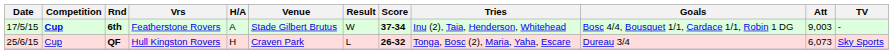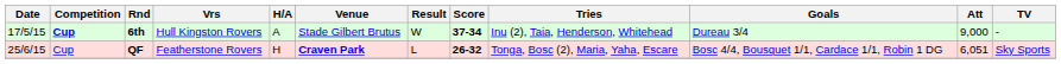6th | Vrs: Featherstone Rovers -> Hull Kingston Rovers
6th | Goals: Bosc 4/4, Bousquet 1/1, Cardace 1/1, Robin 1 DG -> Dureau 3/4
6th | Att: 9,003 -> 9,000
QF | Vrs: Hull Kingston Rovers -> Featherstone Rovers
QF | Venue: normal -> bold
QF | Goals: Dureau 3/4 -> Bosc 4/4, Bousquet 1/1, Cardace 1/1, Robin 1 DG
QF | Att: 6,073 -> 6,051
